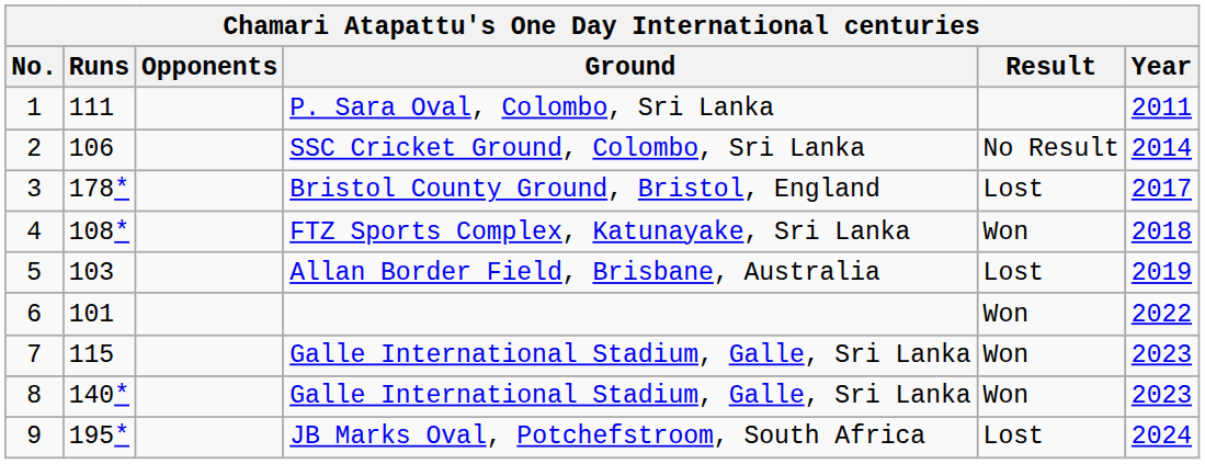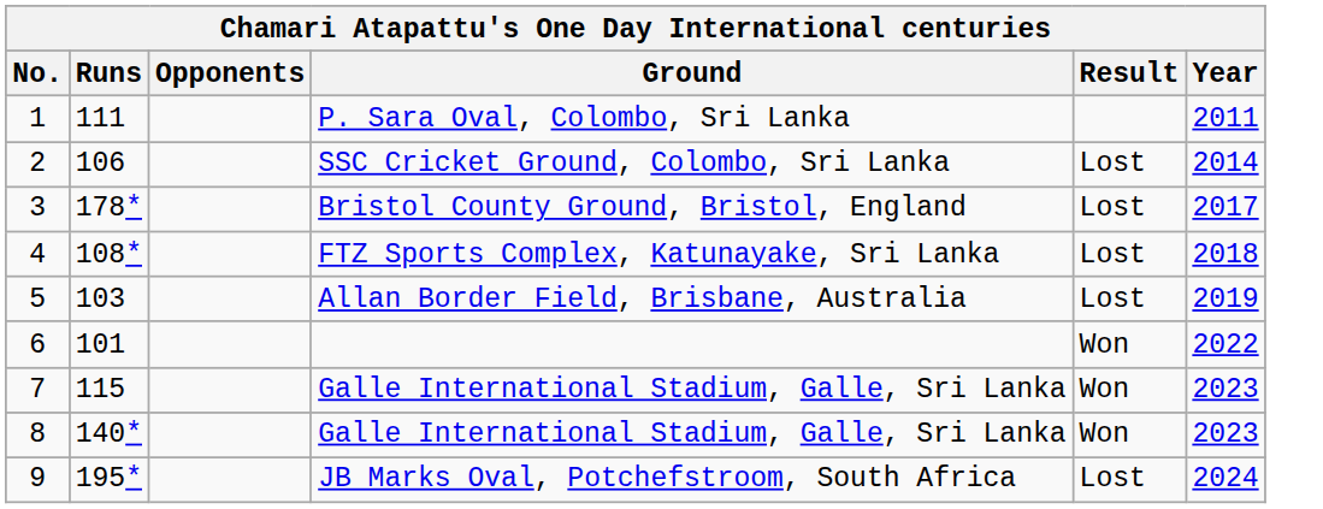2 | Result: No Result -> Lost
4 | Result: Won -> Lost
